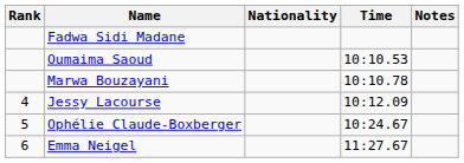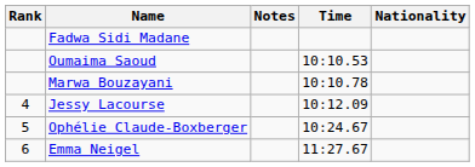columns swapped: Nationality <-> Notes
